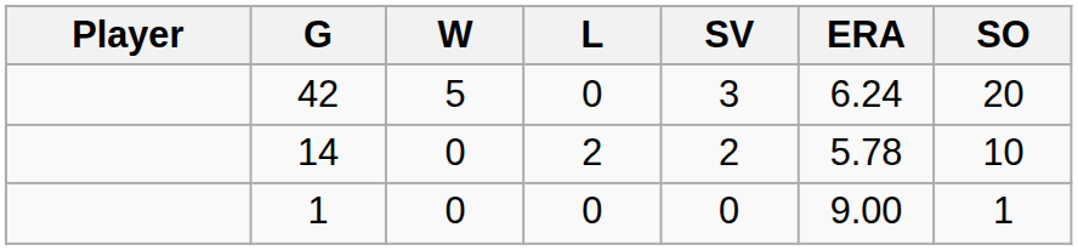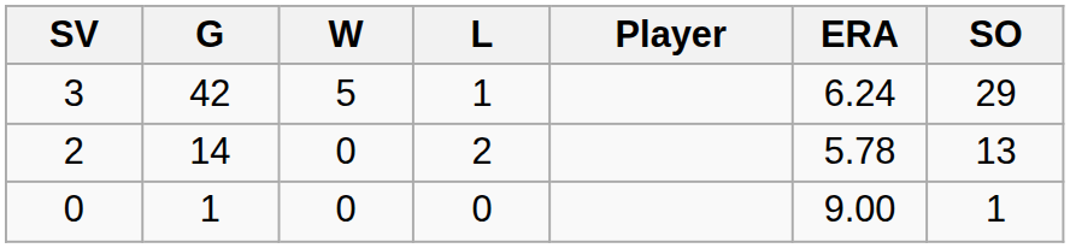columns swapped: Player <-> SV
42 | L: 0 -> 1
42 | SO: 20 -> 29
14 | SO: 10 -> 13
